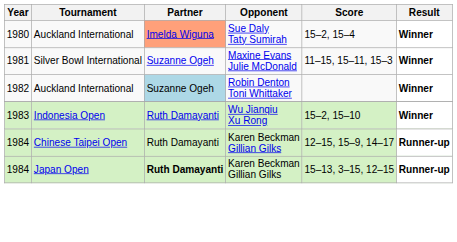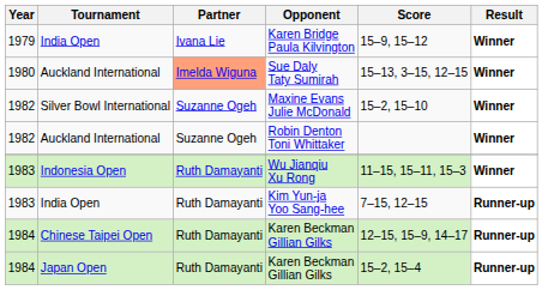+ row: 1979 | India Open | Ivana Lie | Karen Bridge Paula Kilvington | 15–9, 15–12 | Winner
Sue Daly Taty Sumirah | Score: 15–2, 15–4 -> 15–13, 3–15, 12–15
Maxine Evans Julie McDonald | Year: 1981 -> 1982
Maxine Evans Julie McDonald | Score: 11–15, 15–11, 15–3 -> 15–2, 15–10
Robin Denton Toni Whittaker | Partner: lightblue background -> no background
Wu Jianqiu Xu Rong | Score: 15–2, 15–10 -> 11–15, 15–11, 15–3
+ row: 1983 | India Open | Ruth Damayanti | Kim Yun-ja Yoo Sang-hee | 7–15, 12–15 | Runner-up
Japan Open / Karen Beckman Gillian Gilks | Partner: bold -> normal
Japan Open / Karen Beckman Gillian Gilks | Score: 15–13, 3–15, 12–15 -> 15–2, 15–4
